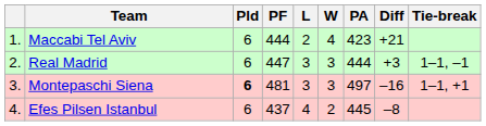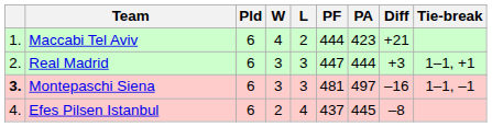columns swapped: W <-> PF
Real Madrid | Tie-break: 1–1, –1 -> 1–1, +1
Montepaschi Siena | column 1: normal -> bold
Montepaschi Siena | Pld: bold -> normal
Montepaschi Siena | Tie-break: 1–1, +1 -> 1–1, –1
